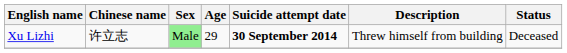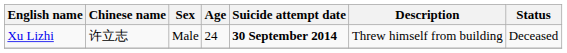Xu Lizhi | Sex: lightgreen background -> no background
Xu Lizhi | Age: 29 -> 24
